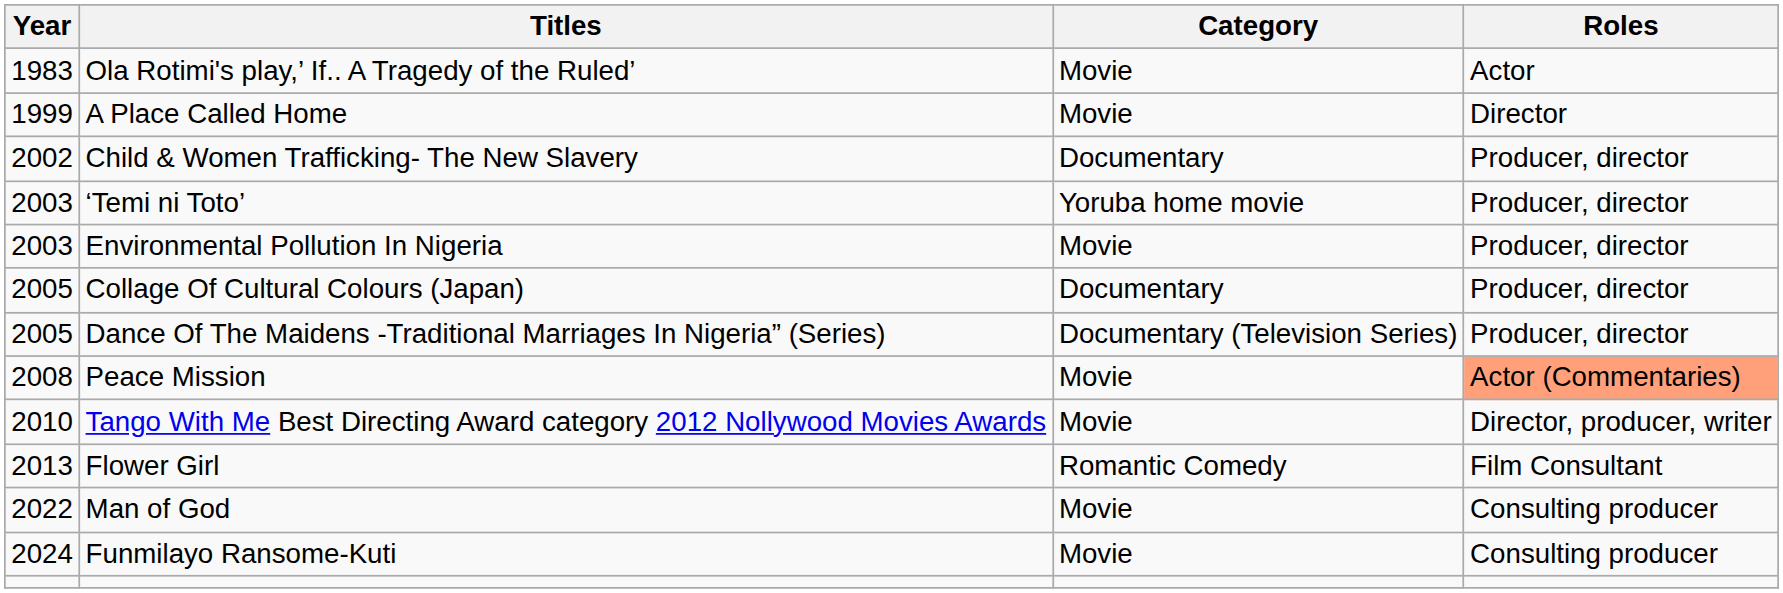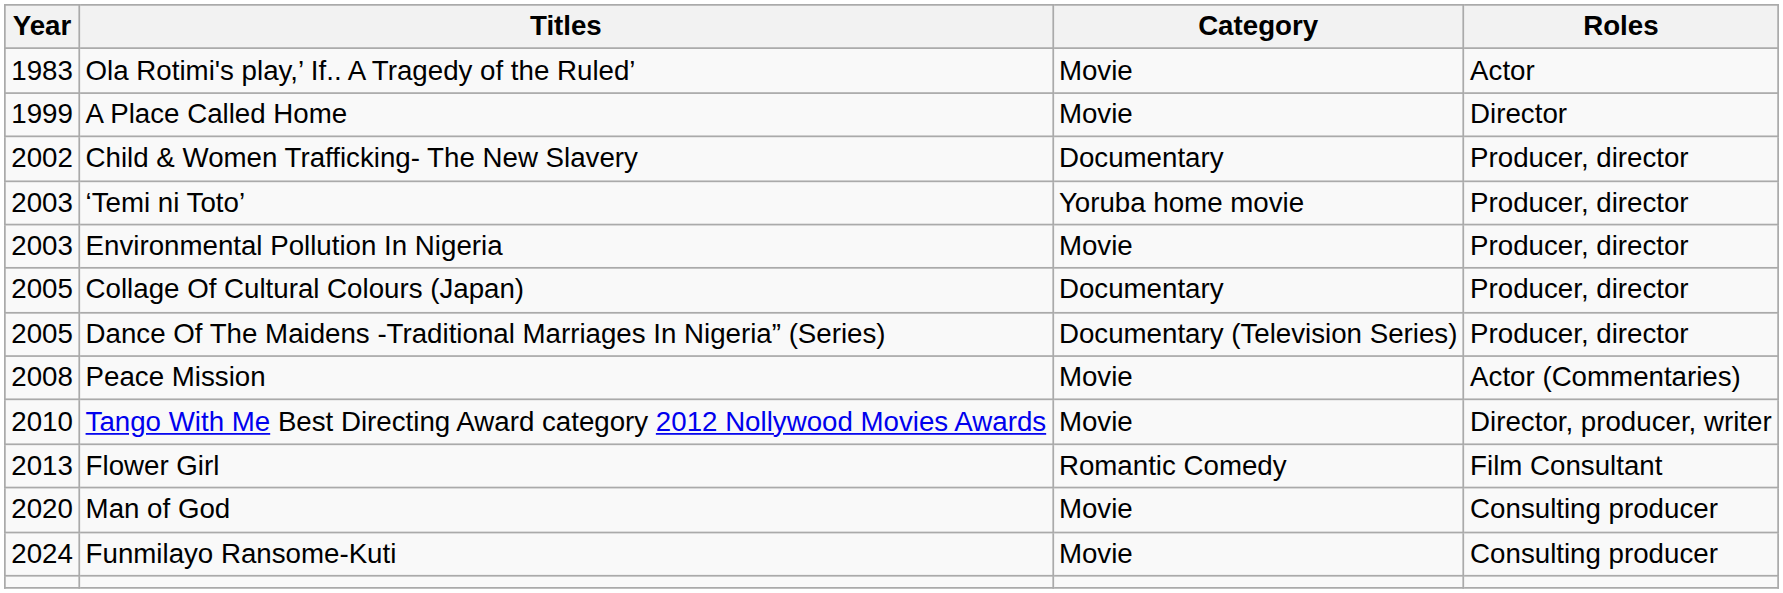Peace Mission | Roles: lightsalmon background -> no background
Man of God | Year: 2022 -> 2020
